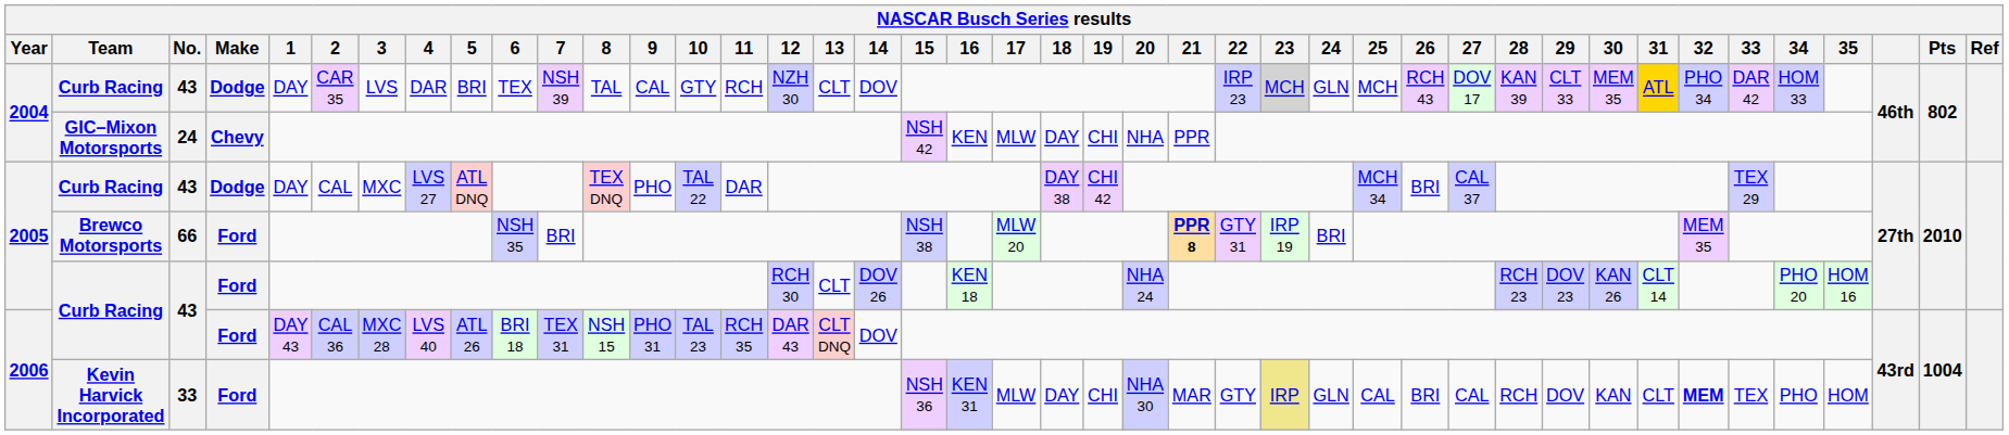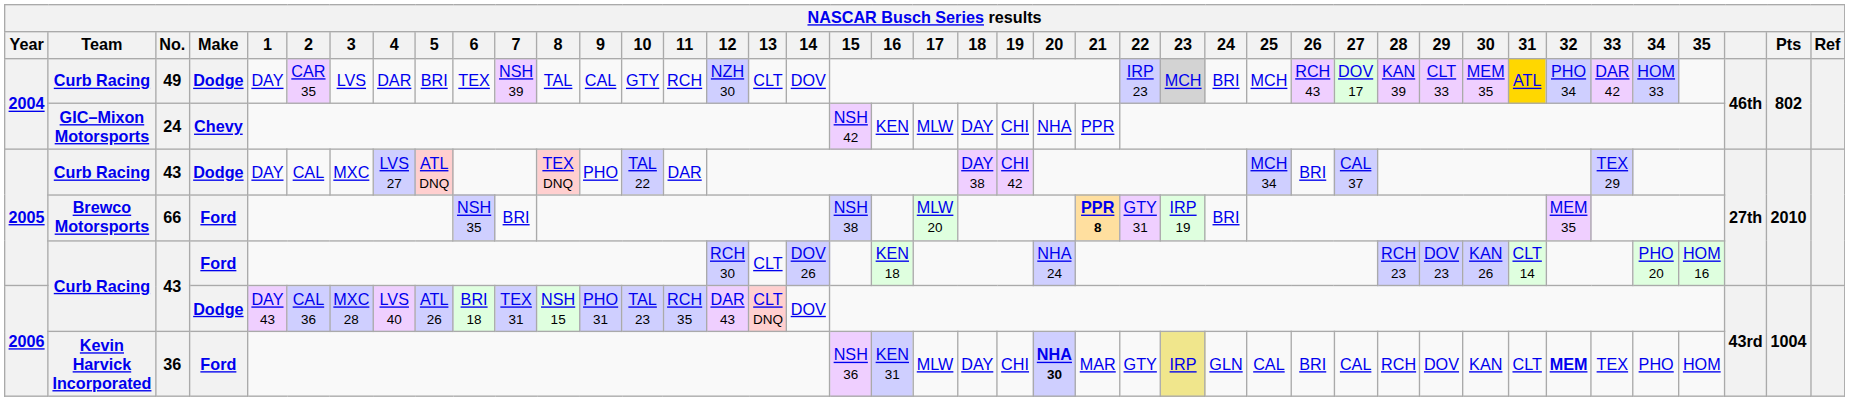2004 / Curb Racing | No.: 43 -> 49
2004 / Curb Racing | 24: GLN -> BRI
2006 / Curb Racing | Make: Ford -> Dodge
Kevin Harvick Incorporated | No.: 33 -> 36
Kevin Harvick Incorporated | 20: normal -> bold
